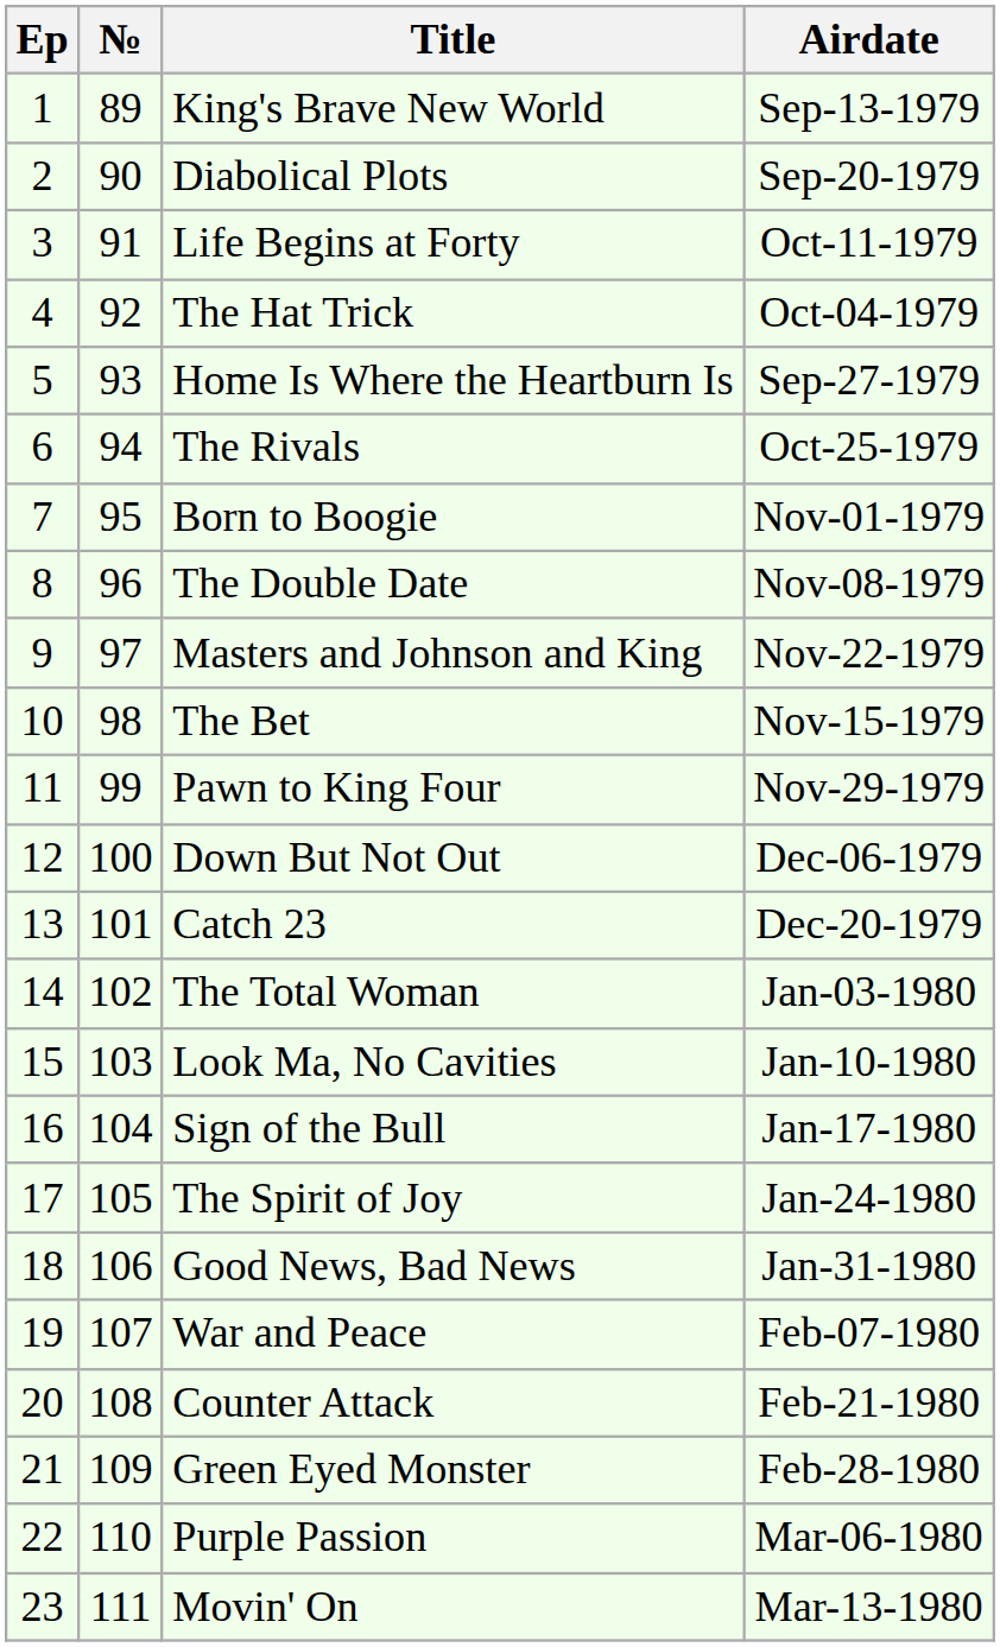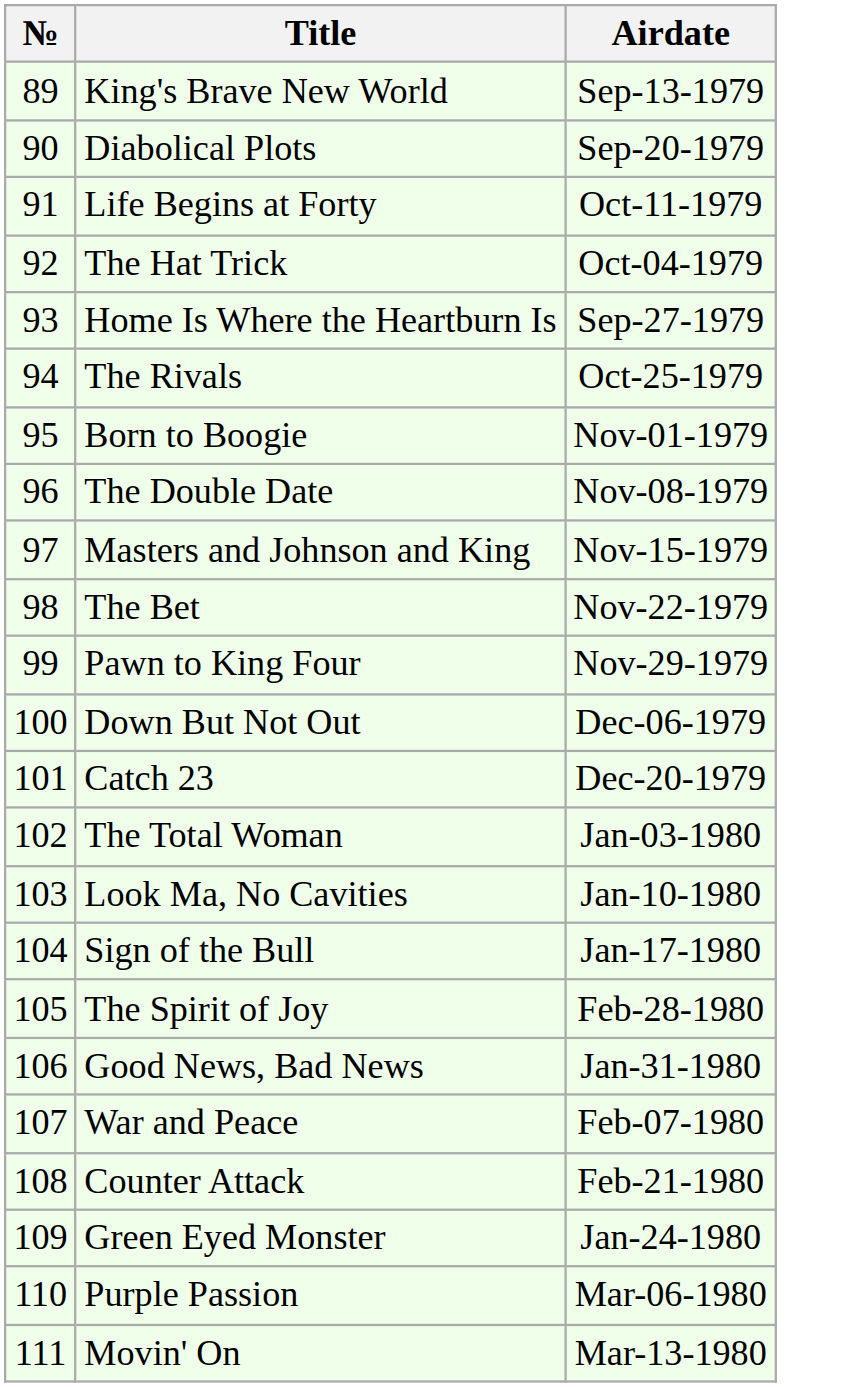- column: Ep | 1 | 2 | 3 | 4 | 5 | 6 | 7 | 8 | 9 | 10 | 11 | 12 | 13 | 14 | 15 | 16 | 17 | 18 | 19 | 20 | 21 | 22 | 23
Masters and Johnson and King | Airdate: Nov-22-1979 -> Nov-15-1979
The Bet | Airdate: Nov-15-1979 -> Nov-22-1979
The Spirit of Joy | Airdate: Jan-24-1980 -> Feb-28-1980
Green Eyed Monster | Airdate: Feb-28-1980 -> Jan-24-1980
